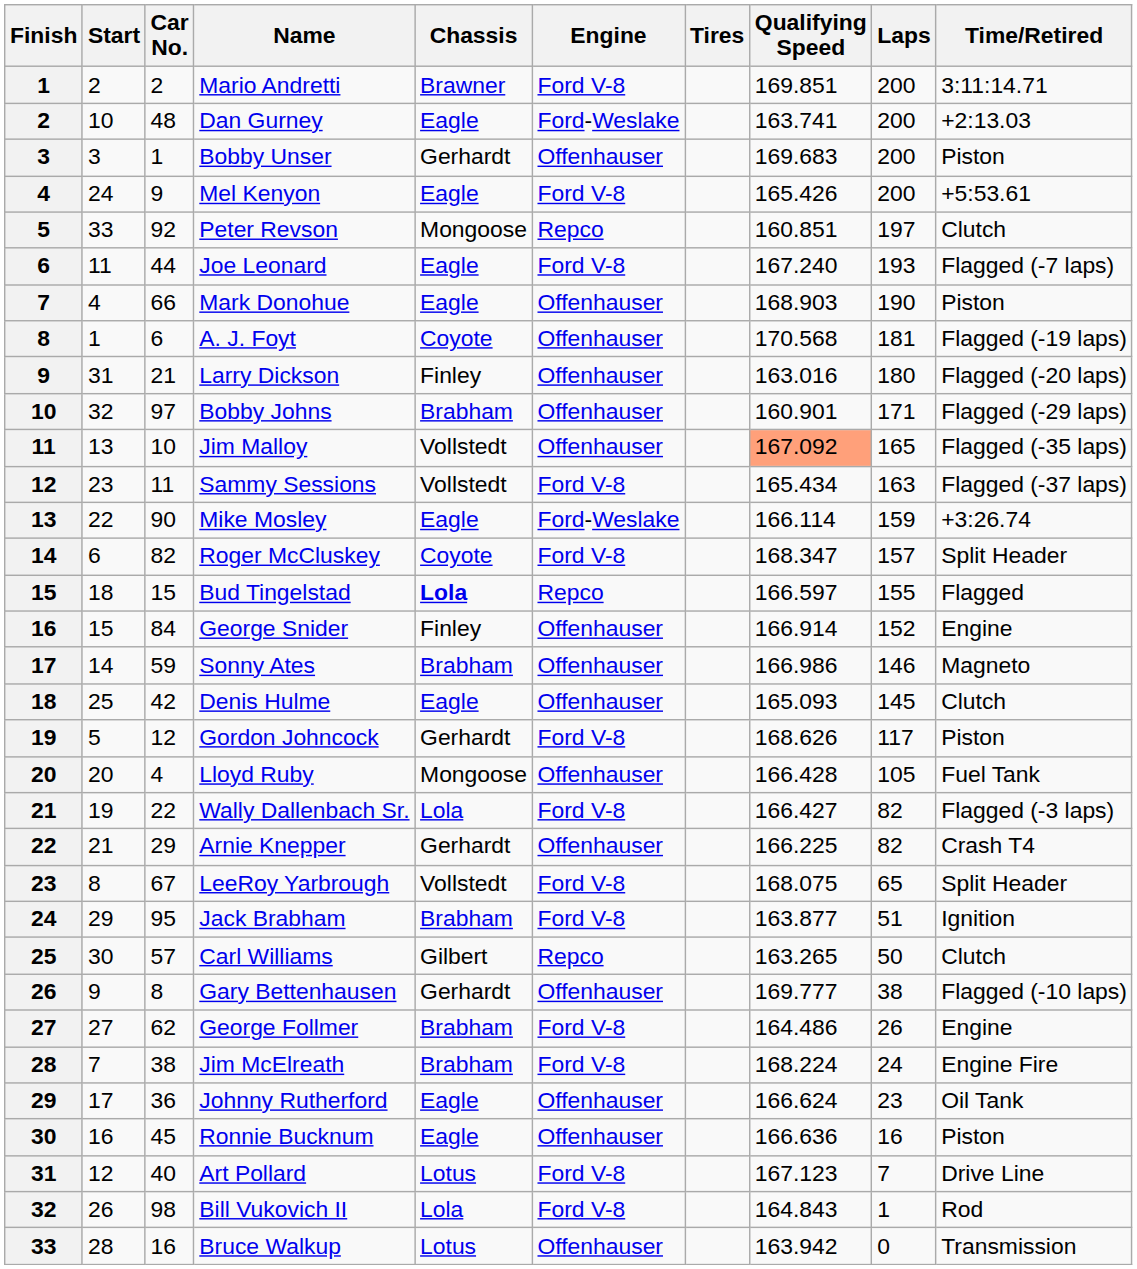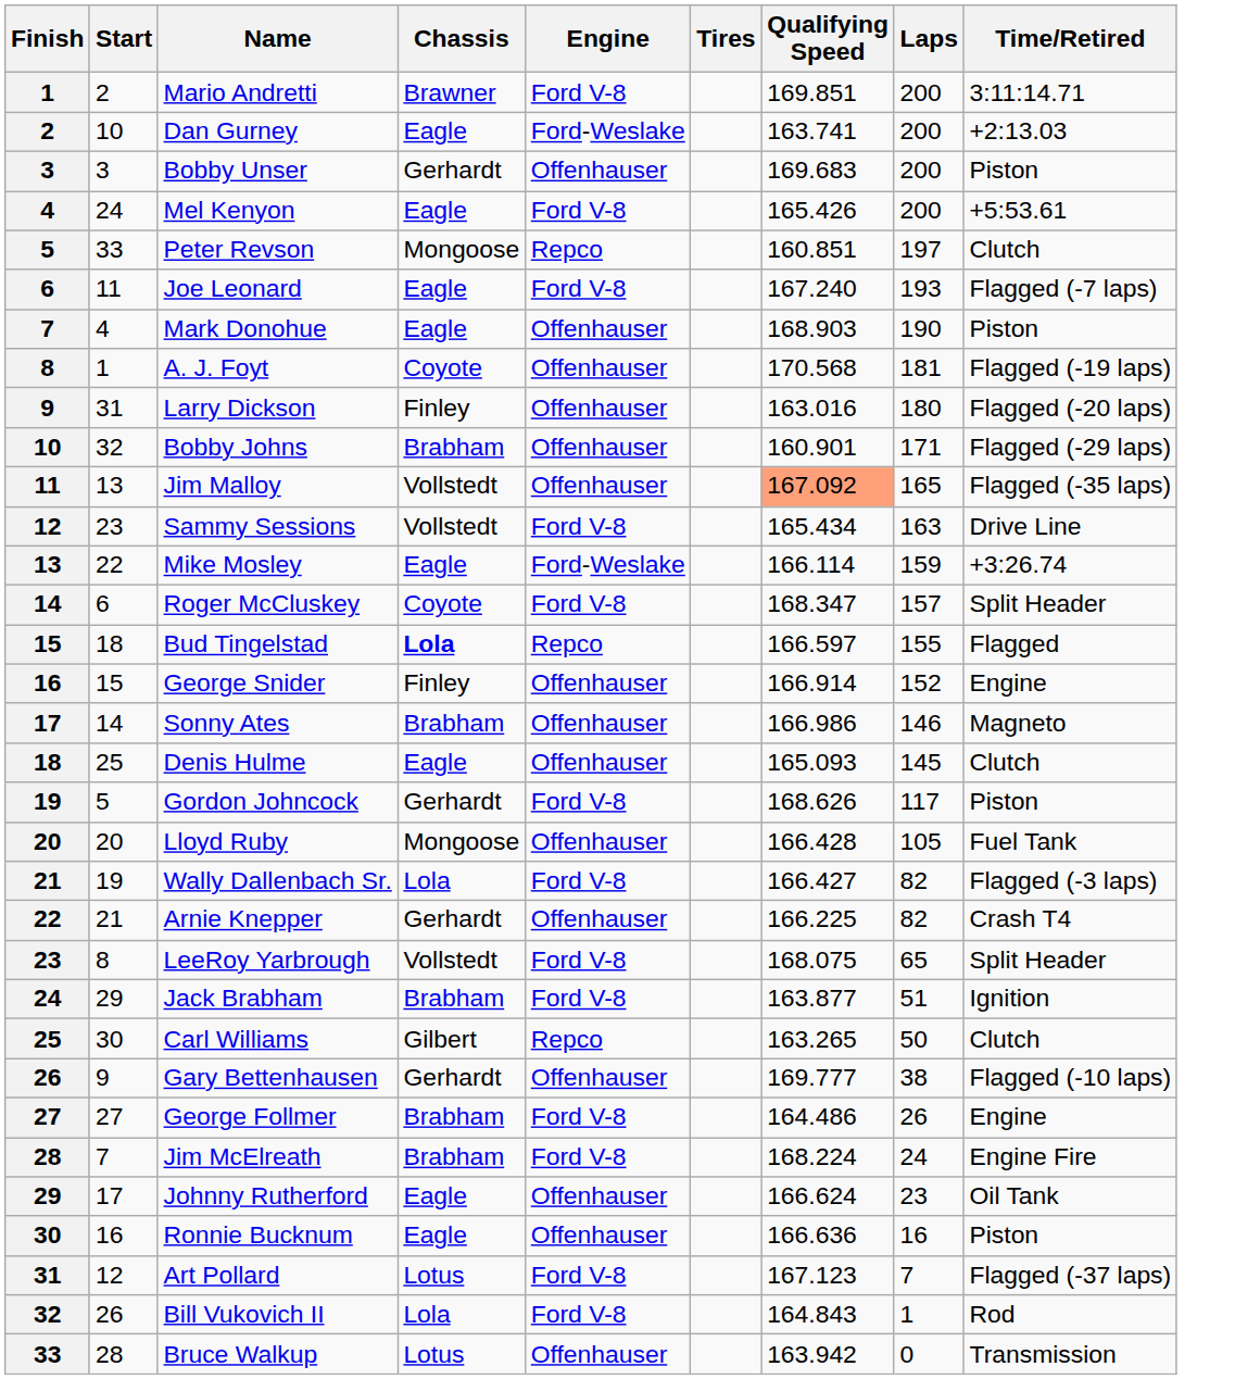- column: Car No. | 2 | 48 | 1 | 9 | 92 | 44 | 66 | 6 | 21 | 97 | 10 | 11 | 90 | 82 | 15 | 84 | 59 | 42 | 12 | 4 | 22 | 29 | 67 | 95 | 57 | 8 | 62 | 38 | 36 | 45 | 40 | 98 | 16
Sammy Sessions | Time/Retired: Flagged (-37 laps) -> Drive Line
Art Pollard | Time/Retired: Drive Line -> Flagged (-37 laps)
